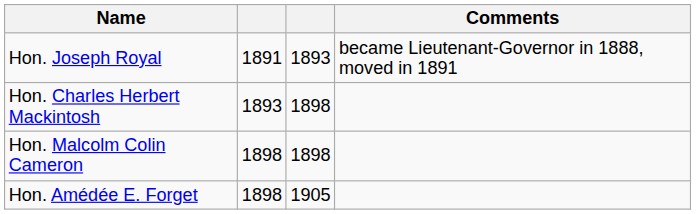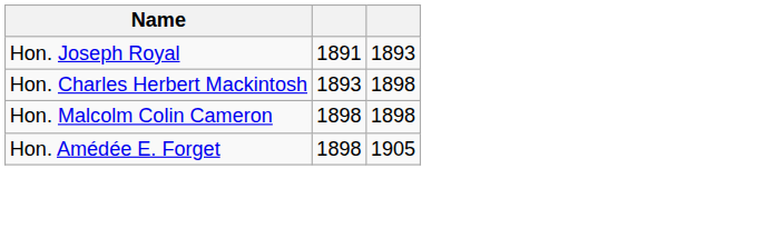- column: Comments | became Lieutenant-Governor in 1888, moved in 1891
